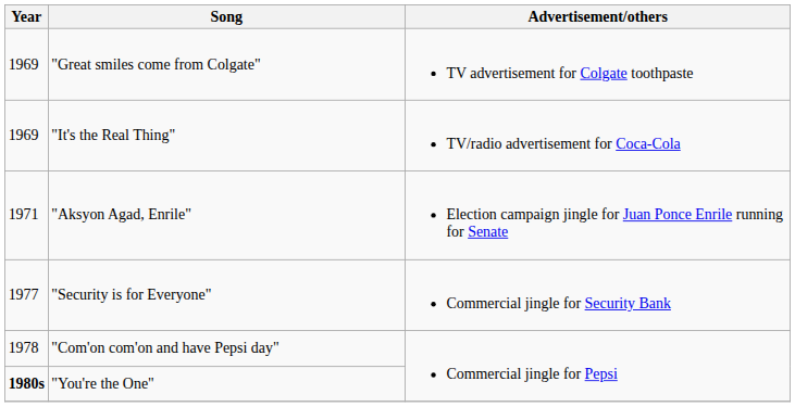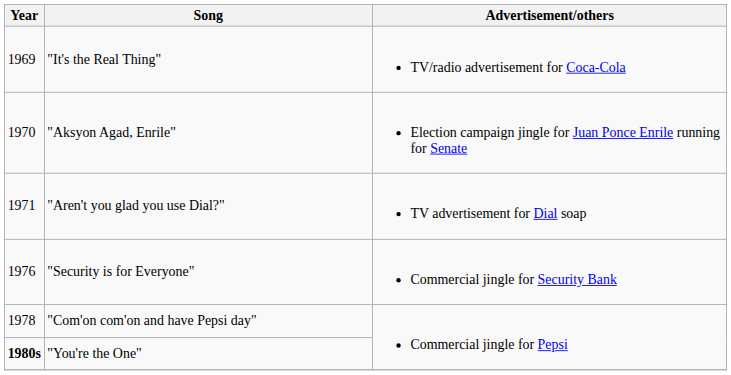- row: 1969 | "Great smiles come from Colgate" | TV advertisement for Colgate toothpaste
"Aksyon Agad, Enrile" | Year: 1971 -> 1970
+ row: 1971 | "Aren't you glad you use Dial?" | TV advertisement for Dial soap
"Security is for Everyone" | Year: 1977 -> 1976
